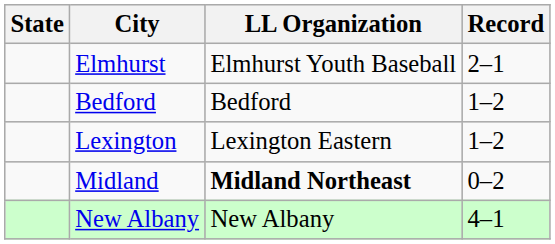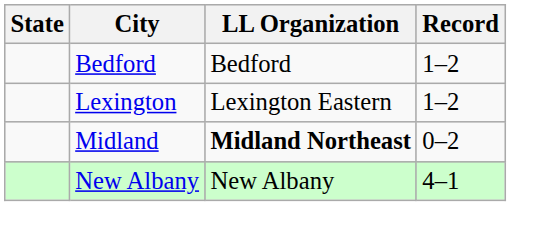- row: Elmhurst | Elmhurst Youth Baseball | 2–1
